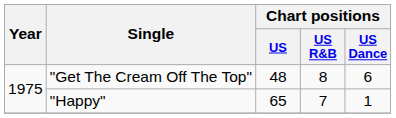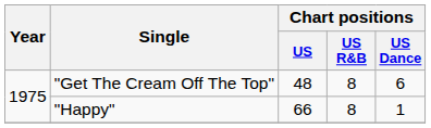"Happy" | Chart positions / US: 65 -> 66
"Happy" | Chart positions / US R&B: 7 -> 8
